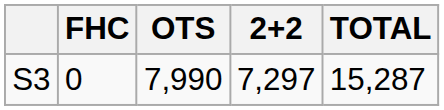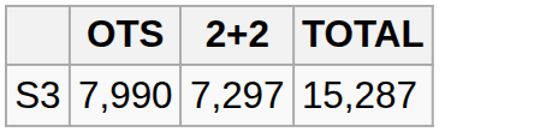- column: FHC | 0
